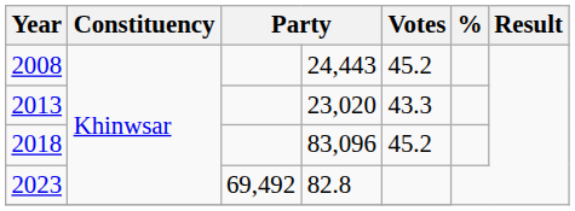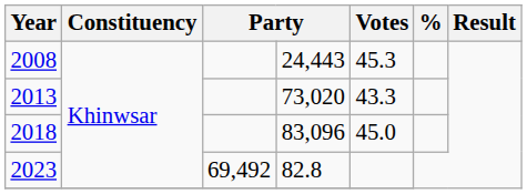2008 | Votes: 45.2 -> 45.3
2013 | column 4: 23,020 -> 73,020
2018 | Votes: 45.2 -> 45.0
